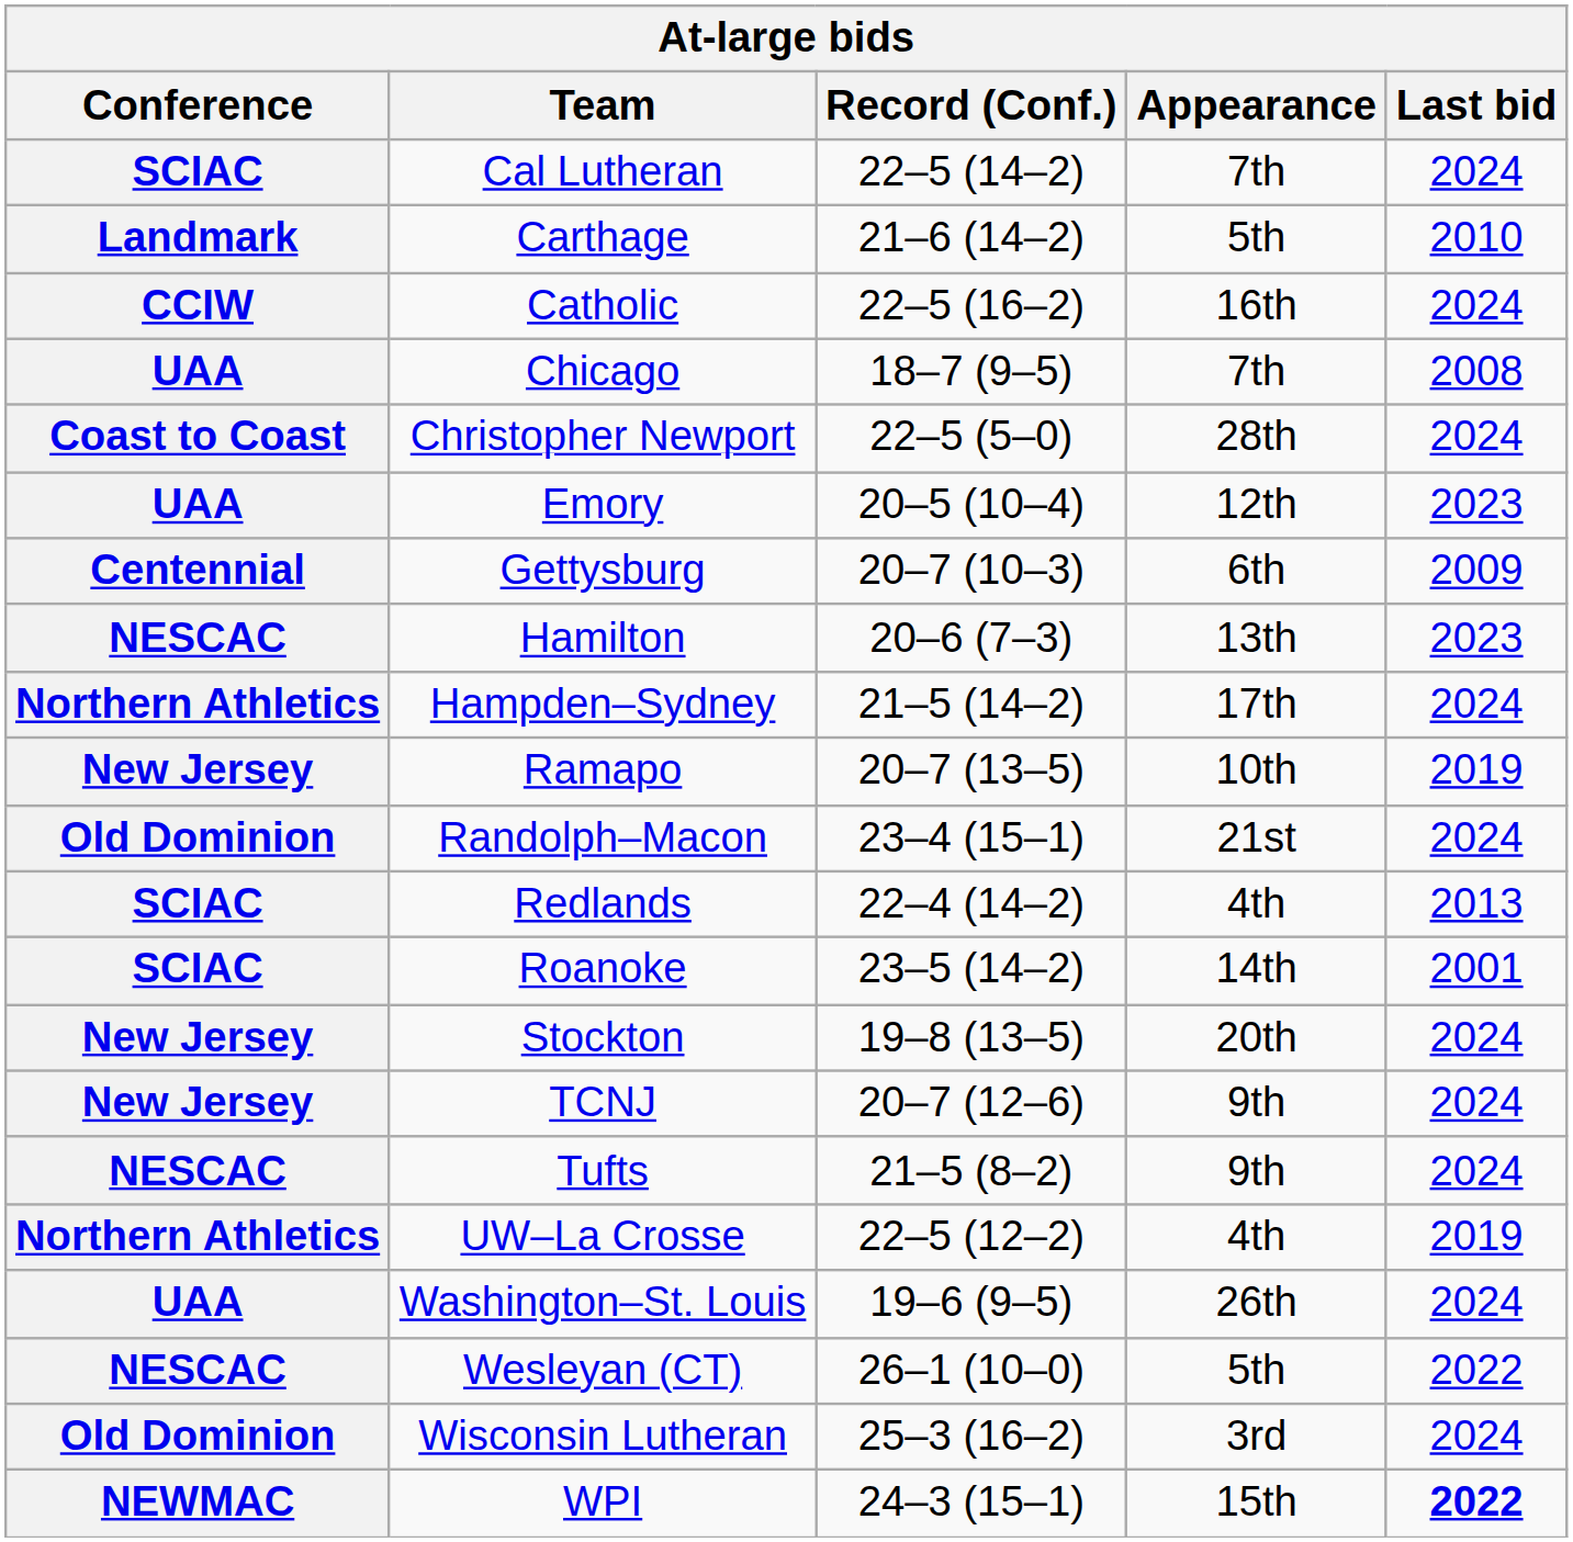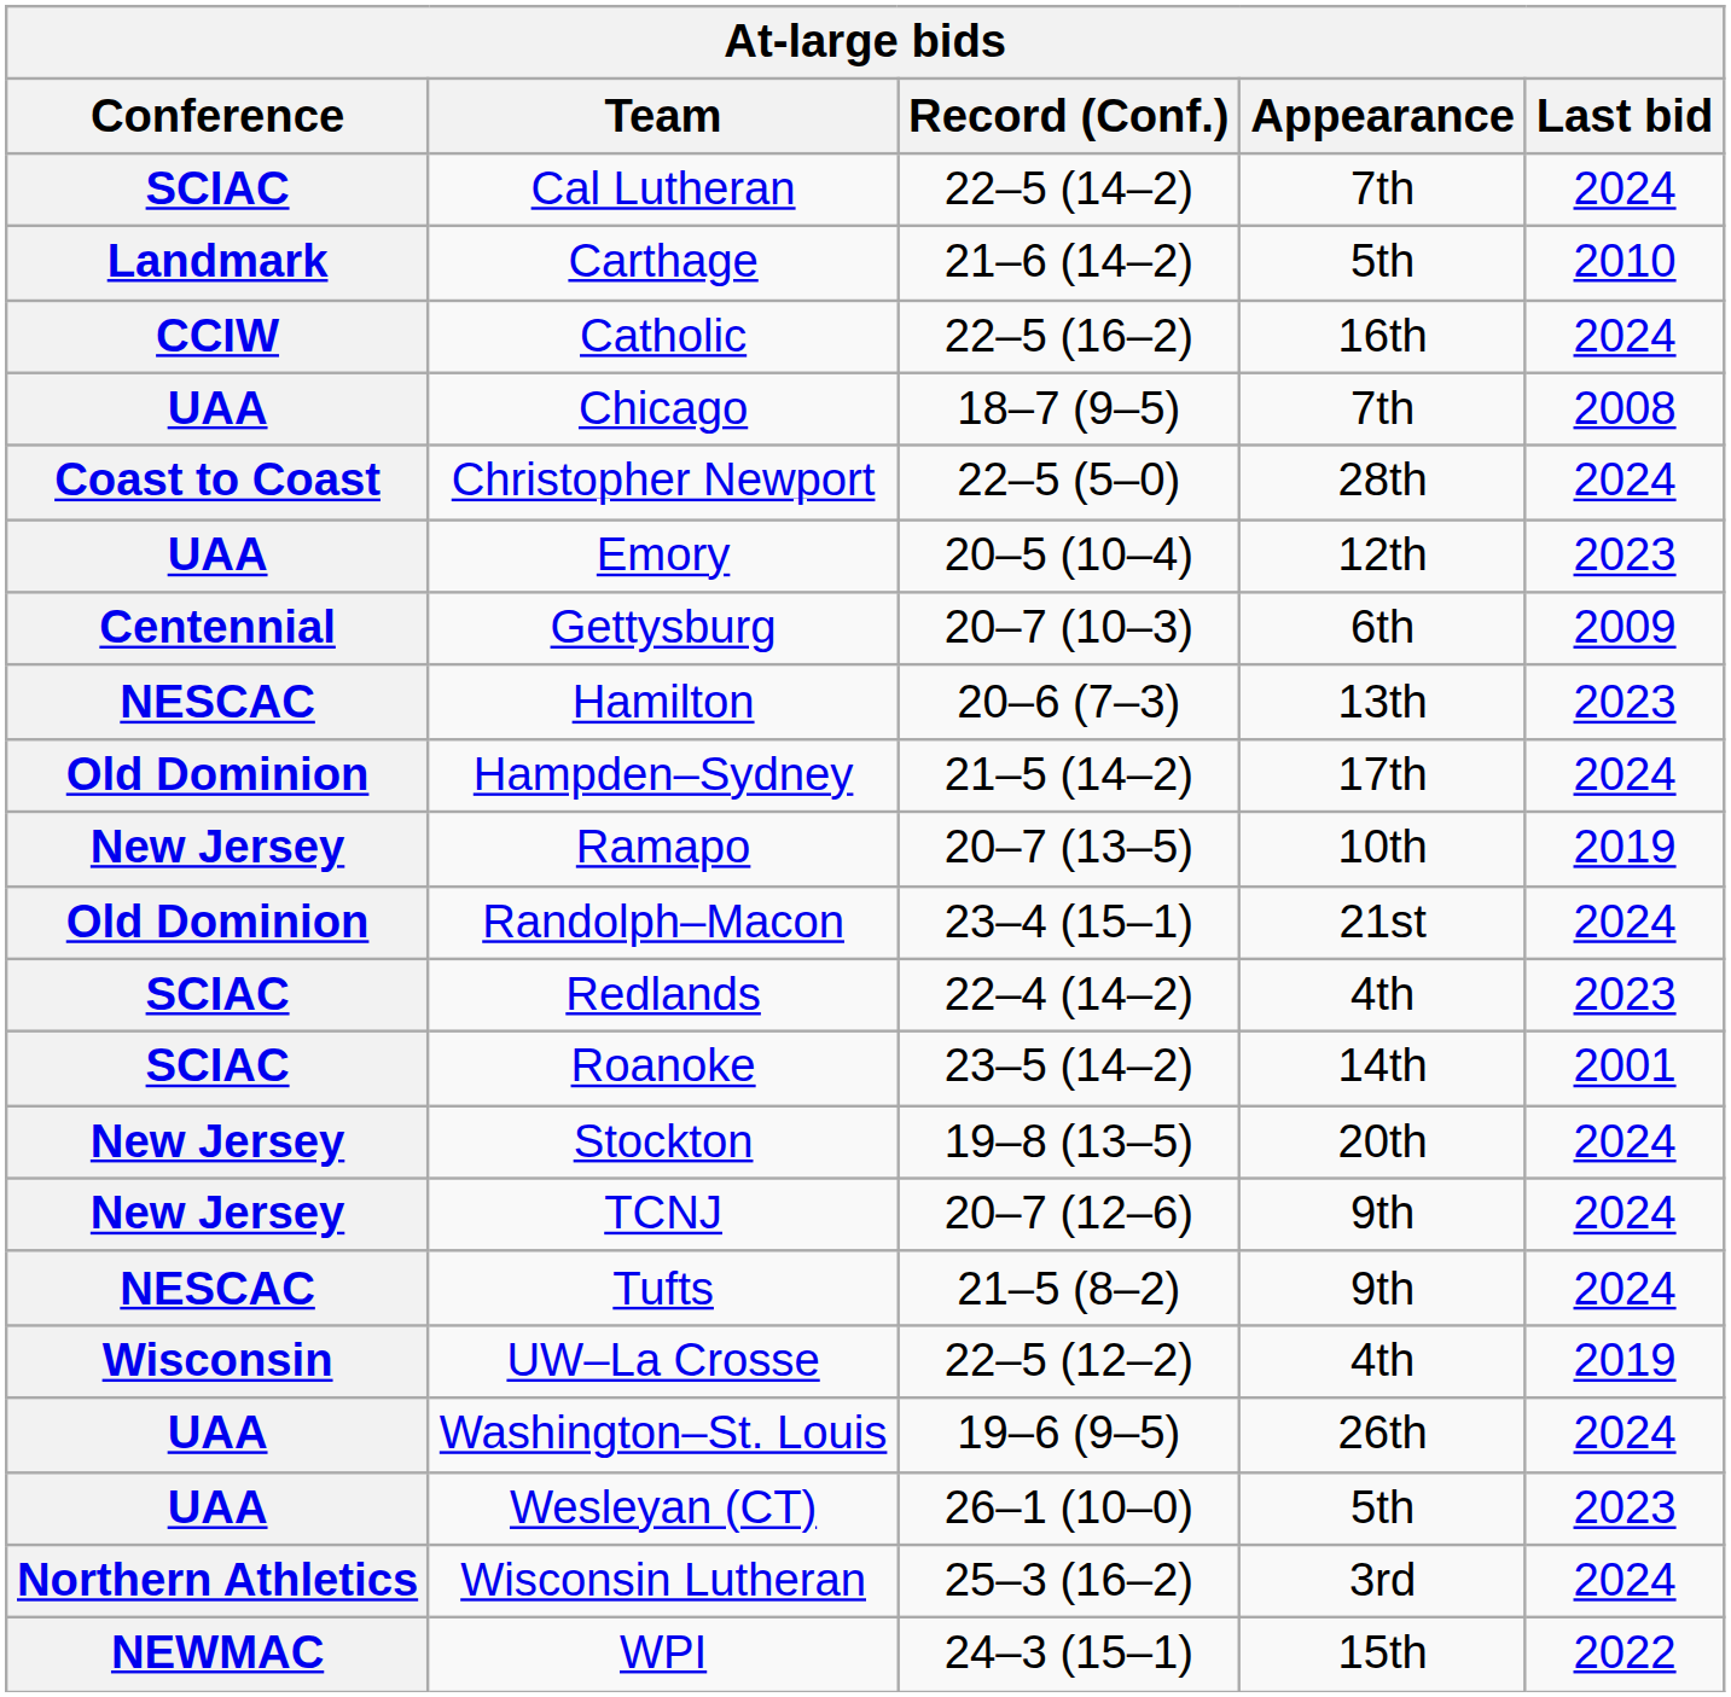Hampden–Sydney | Conference: Northern Athletics -> Old Dominion
Redlands | Last bid: 2013 -> 2023
UW–La Crosse | Conference: Northern Athletics -> Wisconsin
Wesleyan (CT) | Conference: NESCAC -> UAA
Wesleyan (CT) | Last bid: 2022 -> 2023
Wisconsin Lutheran | Conference: Old Dominion -> Northern Athletics
WPI | Last bid: bold -> normal
